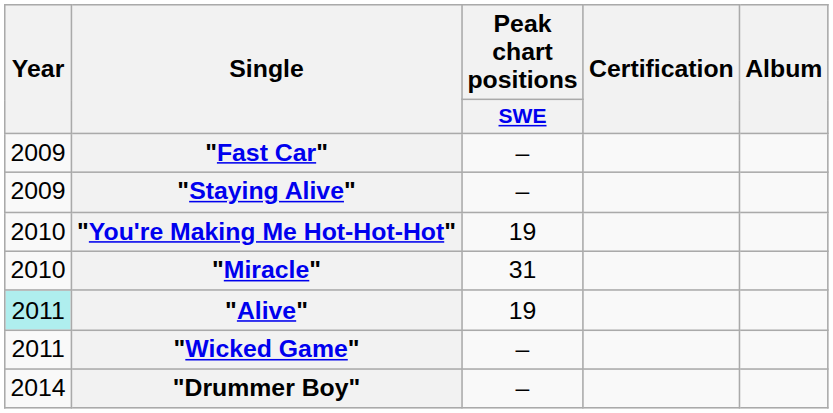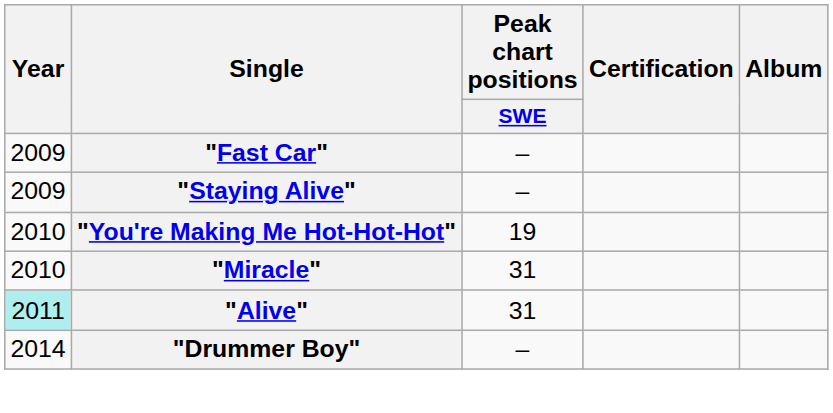"Alive" | Peak chart positions / SWE: 19 -> 31
- row: 2011 | "Wicked Game" | –
